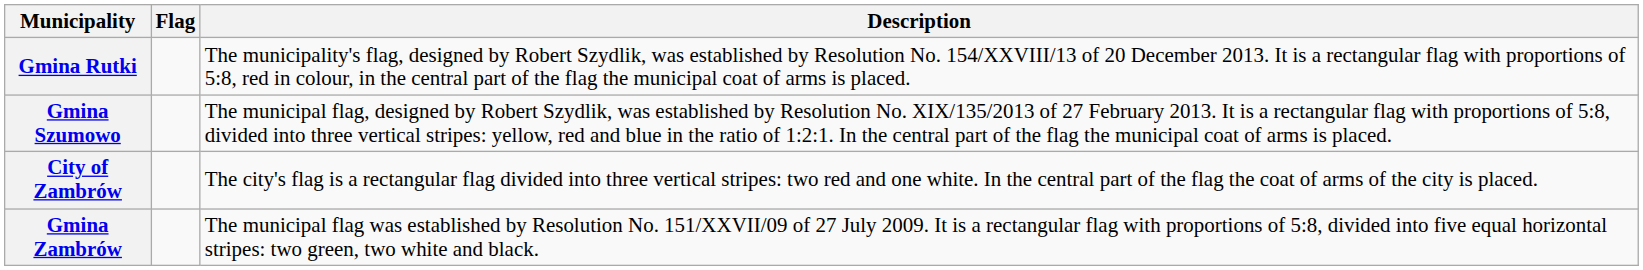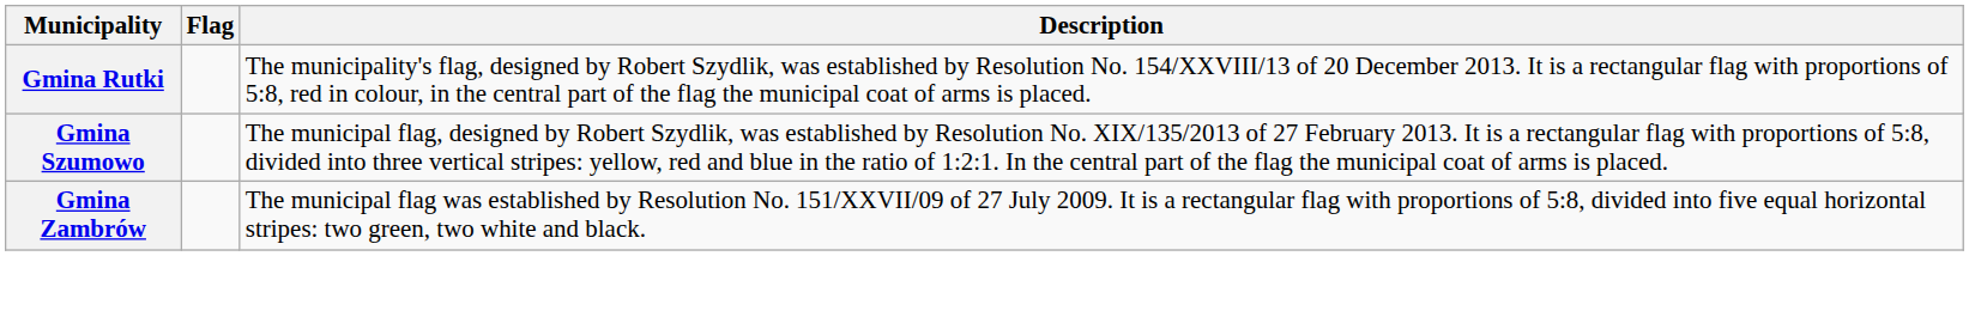- row: City of Zambrów | The city's flag is a rectangular flag divided into three vertical stripes: two red and one white. In the central part of the flag the coat of arms of the city is placed.
